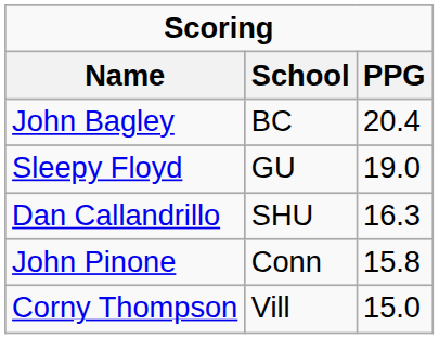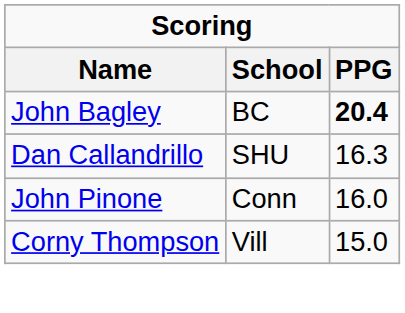John Bagley | PPG: normal -> bold
- row: Sleepy Floyd | GU | 19.0
John Pinone | PPG: 15.8 -> 16.0
